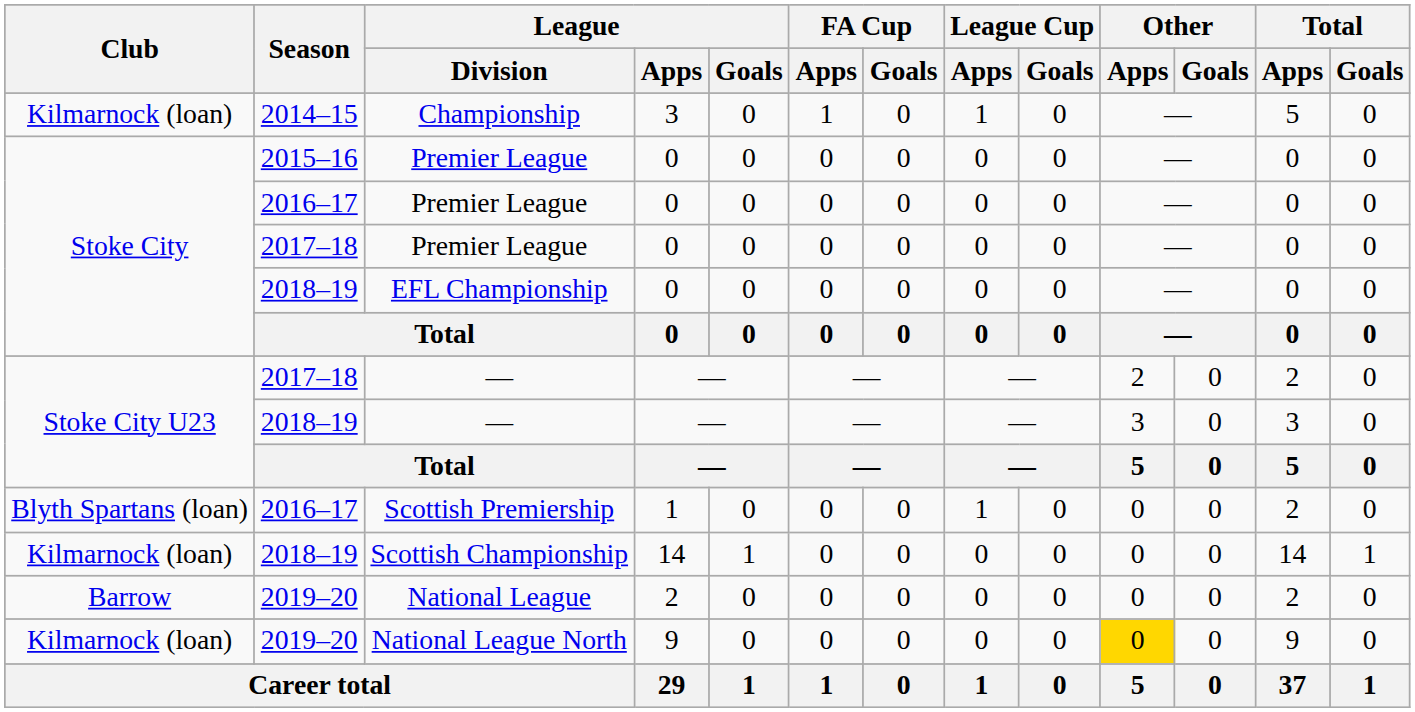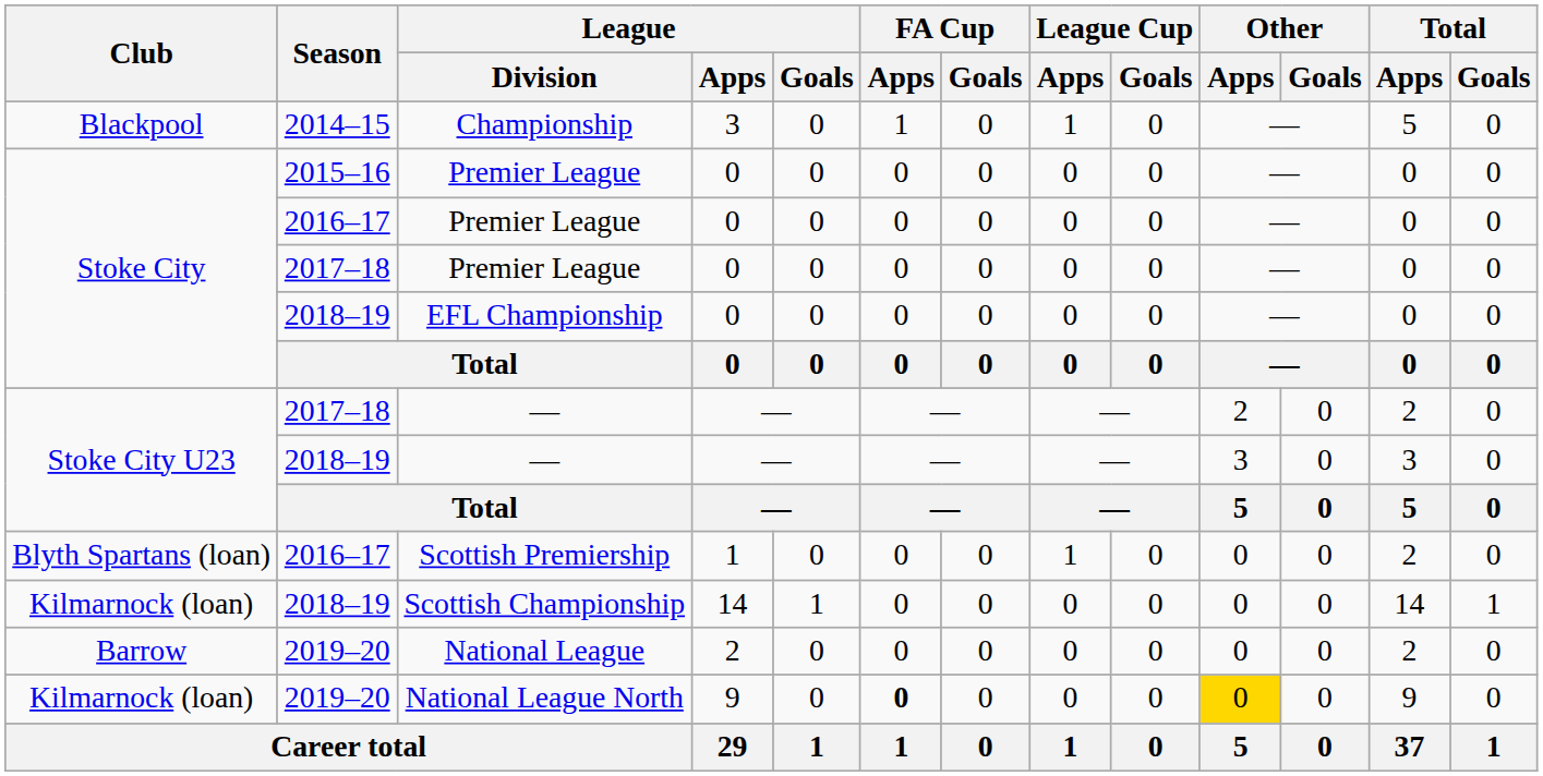Championship | Club: Kilmarnock (loan) -> Blackpool
National League North | FA Cup / Apps: normal -> bold
